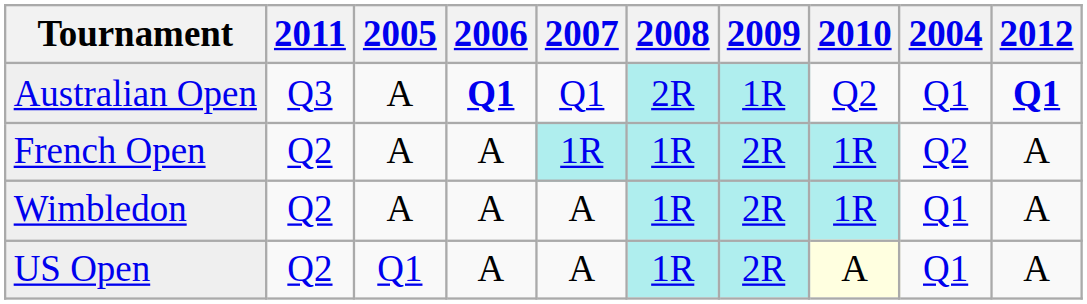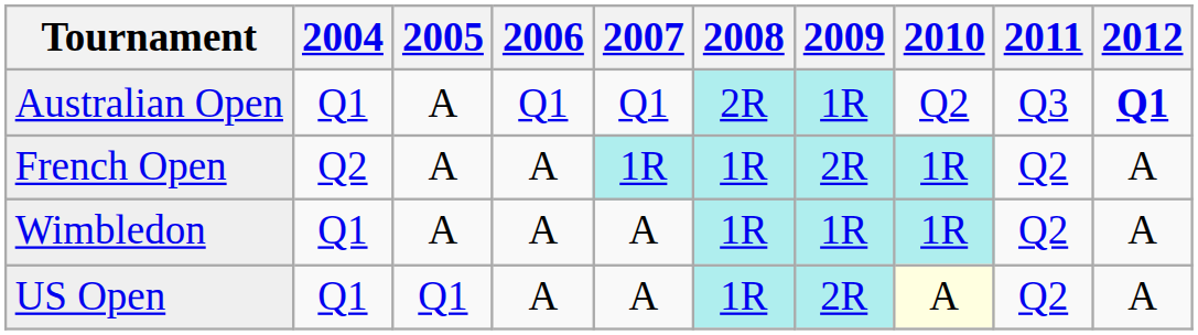columns swapped: 2004 <-> 2011
Australian Open | 2006: bold -> normal
Wimbledon | 2009: 2R -> 1R
